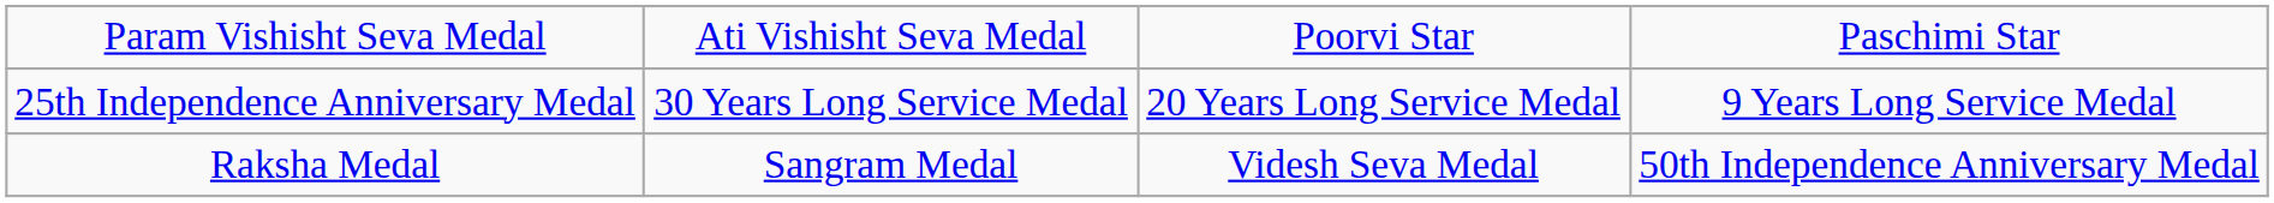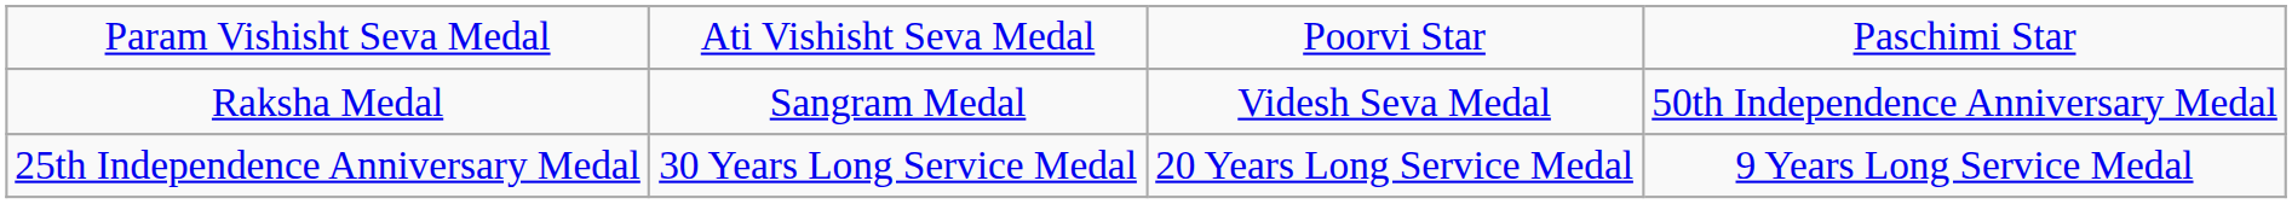rows swapped: Raksha Medal <-> 25th Independence Anniversary Medal
